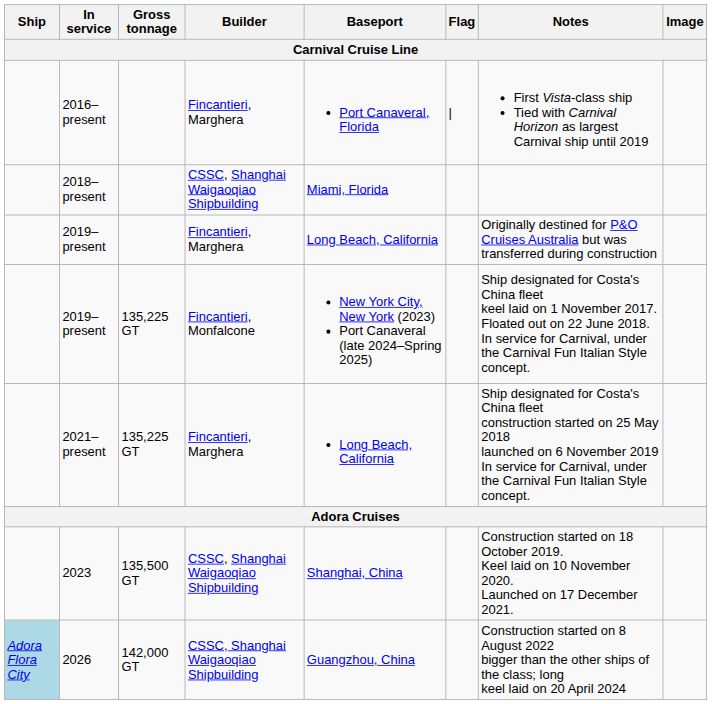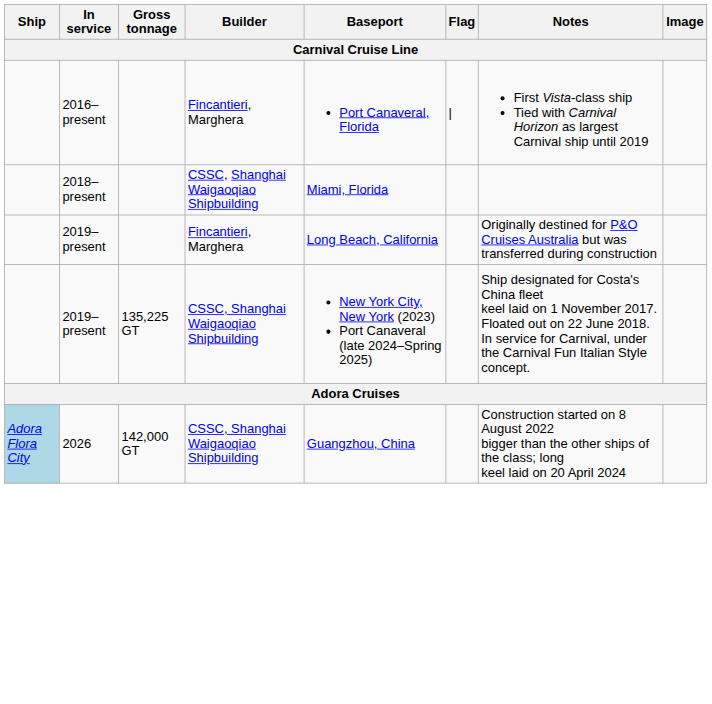2019–present / 135,225 GT | Builder: Fincantieri, Monfalcone -> CSSC, Shanghai Waigaoqiao Shipbuilding
- row: 2021–present | 135,225 GT | Fincantieri, Marghera | Long Beach, California | Ship designated for Costa's China fleet construction started on 25 May 2018 launched on 6 November 2019 In service for Carnival, under the Carnival Fun Italian Style concept.
- row: 2023 | 135,500 GT | CSSC, Shanghai Waigaoqiao Shipbuilding | Shanghai, China | Construction started on 18 October 2019. Keel laid on 10 November 2020. Launched on 17 December 2021.
